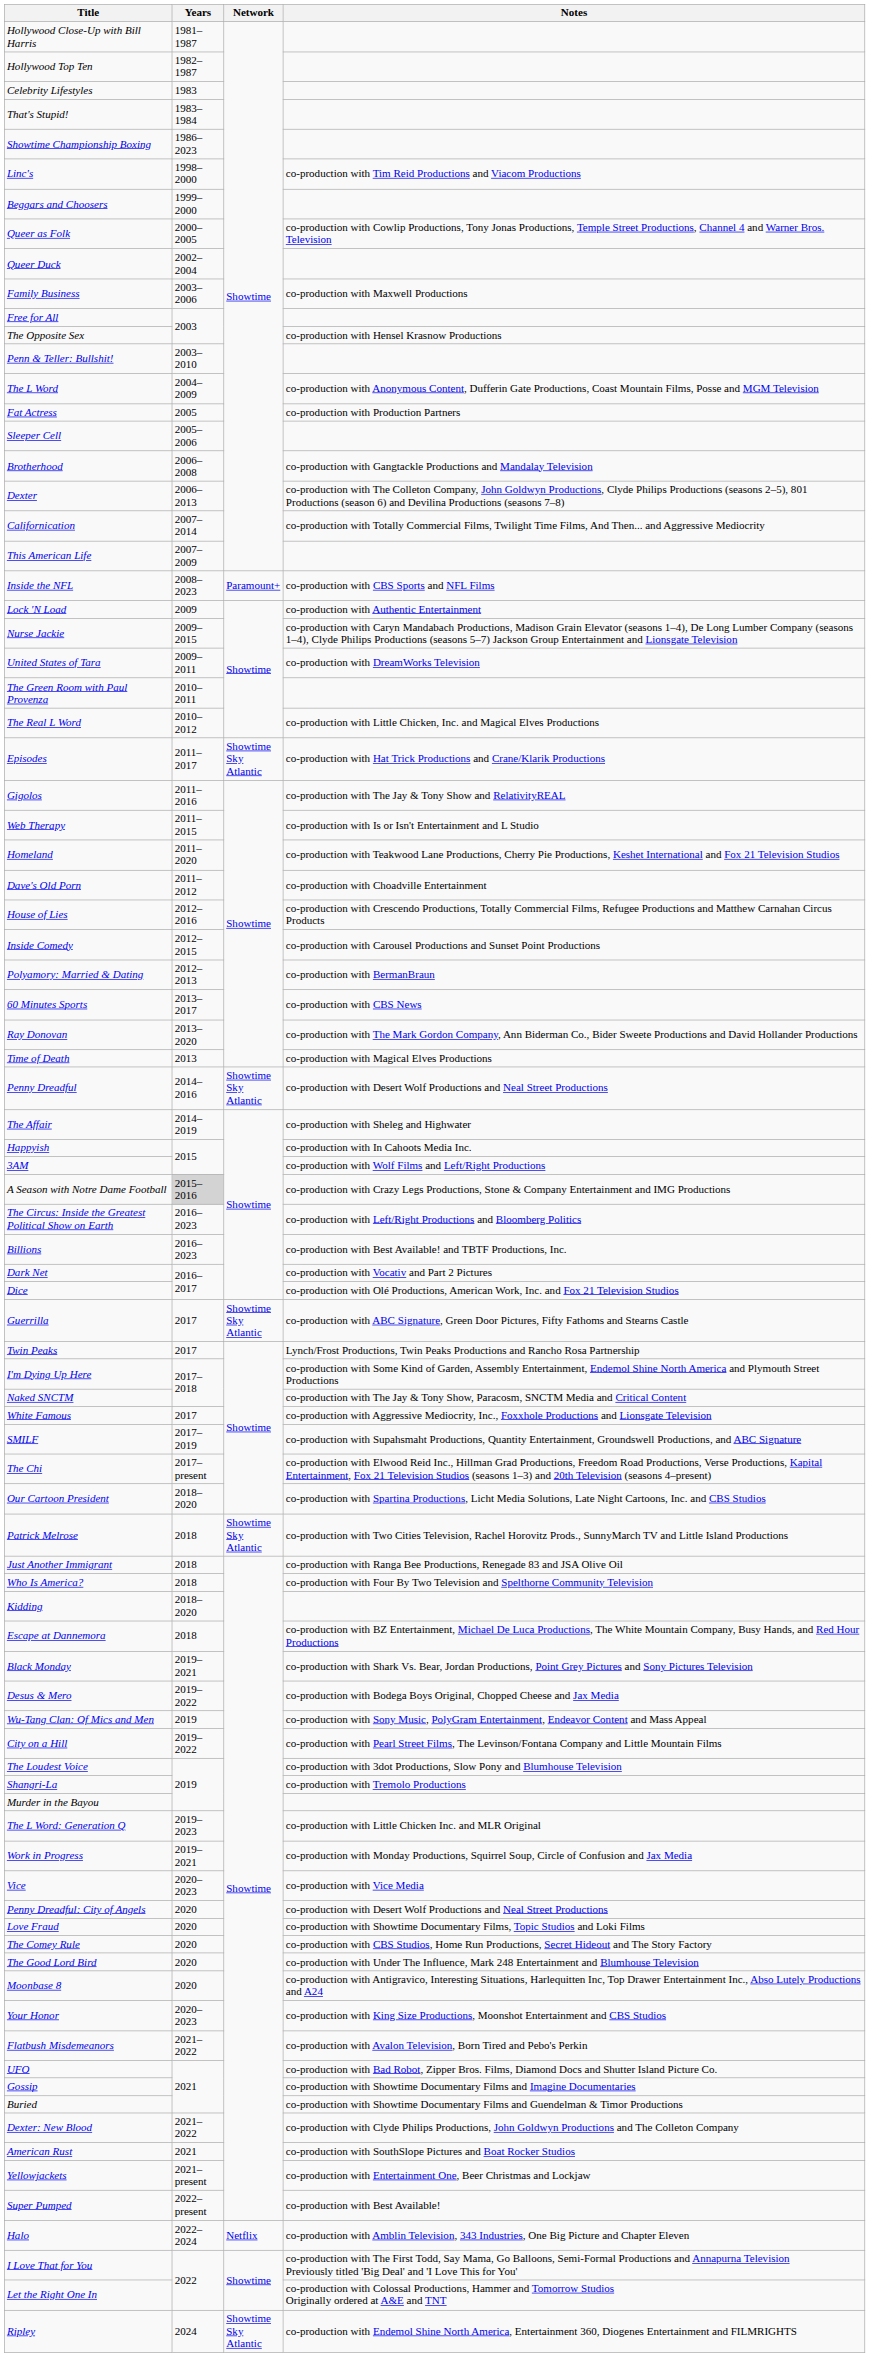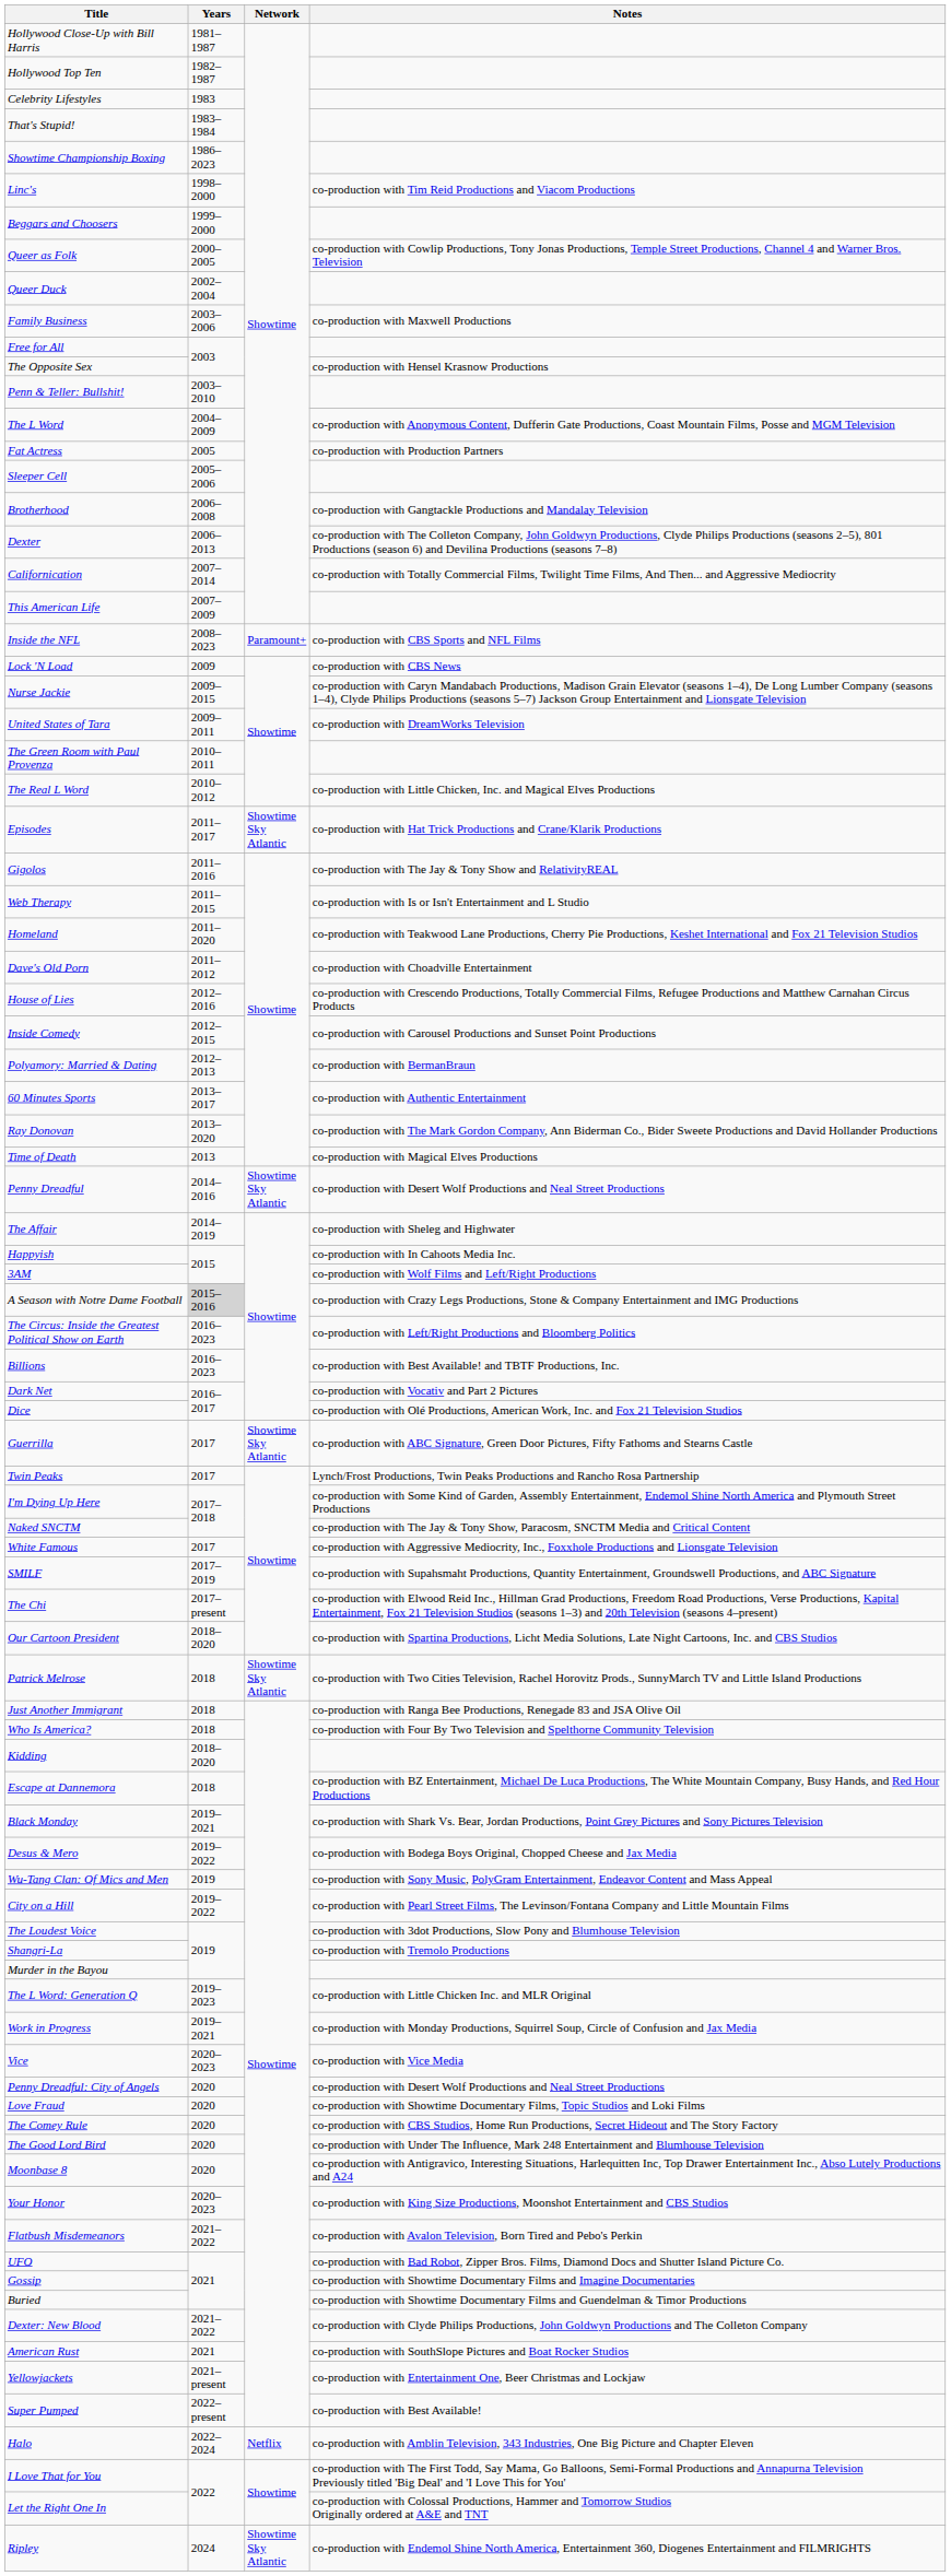Lock 'N Load | Notes: co-production with Authentic Entertainment -> co-production with CBS News
60 Minutes Sports | Notes: co-production with CBS News -> co-production with Authentic Entertainment
